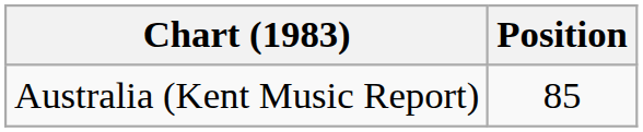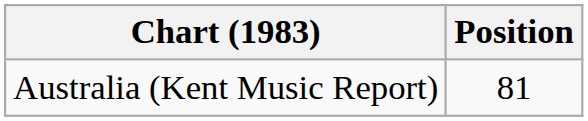Australia (Kent Music Report) | Position: 85 -> 81
